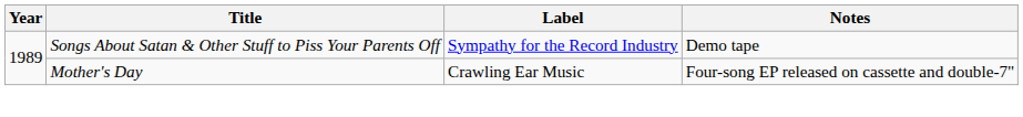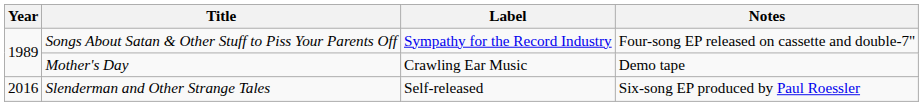Songs About Satan & Other Stuff to Piss Your Parents Off | Notes: Demo tape -> Four-song EP released on cassette and double-7"
Mother's Day | Notes: Four-song EP released on cassette and double-7" -> Demo tape
+ row: 2016 | Slenderman and Other Strange Tales | Self-released | Six-song EP produced by Paul Roessler
